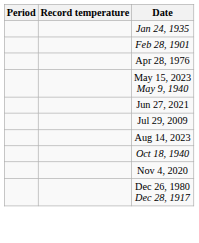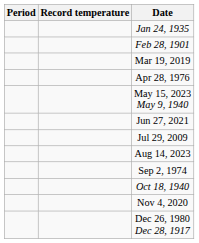+ row: Mar 19, 2019
+ row: Sep 2, 1974
